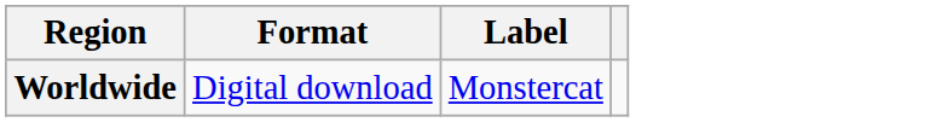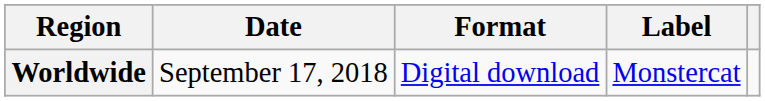+ column: Date | September 17, 2018
